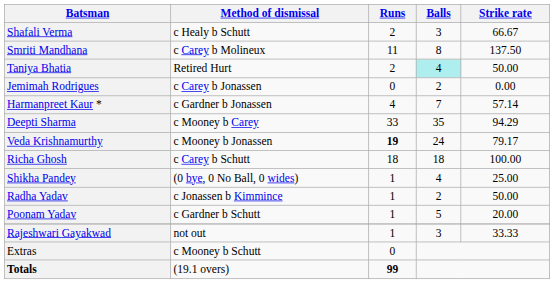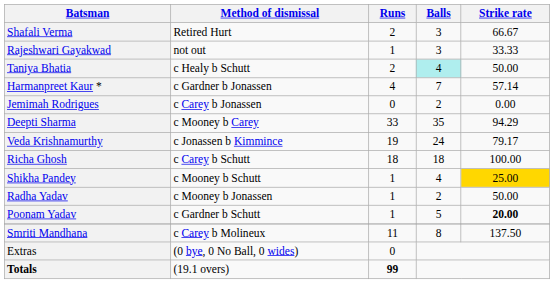Shafali Verma | Method of dismissal: c Healy b Schutt -> Retired Hurt
rows swapped: Smriti Mandhana <-> Rajeshwari Gayakwad
Taniya Bhatia | Method of dismissal: Retired Hurt -> c Healy b Schutt
rows swapped: Jemimah Rodrigues <-> Harmanpreet Kaur *
Veda Krishnamurthy | Method of dismissal: c Mooney b Jonassen -> c Jonassen b Kimmince
Veda Krishnamurthy | Runs: bold -> normal
Shikha Pandey | Method of dismissal: (0 bye, 0 No Ball, 0 wides) -> c Mooney b Schutt
Shikha Pandey | Strike rate: no background -> gold background
Radha Yadav | Method of dismissal: c Jonassen b Kimmince -> c Mooney b Jonassen
Poonam Yadav | Strike rate: normal -> bold
Extras | Method of dismissal: c Mooney b Schutt -> (0 bye, 0 No Ball, 0 wides)
